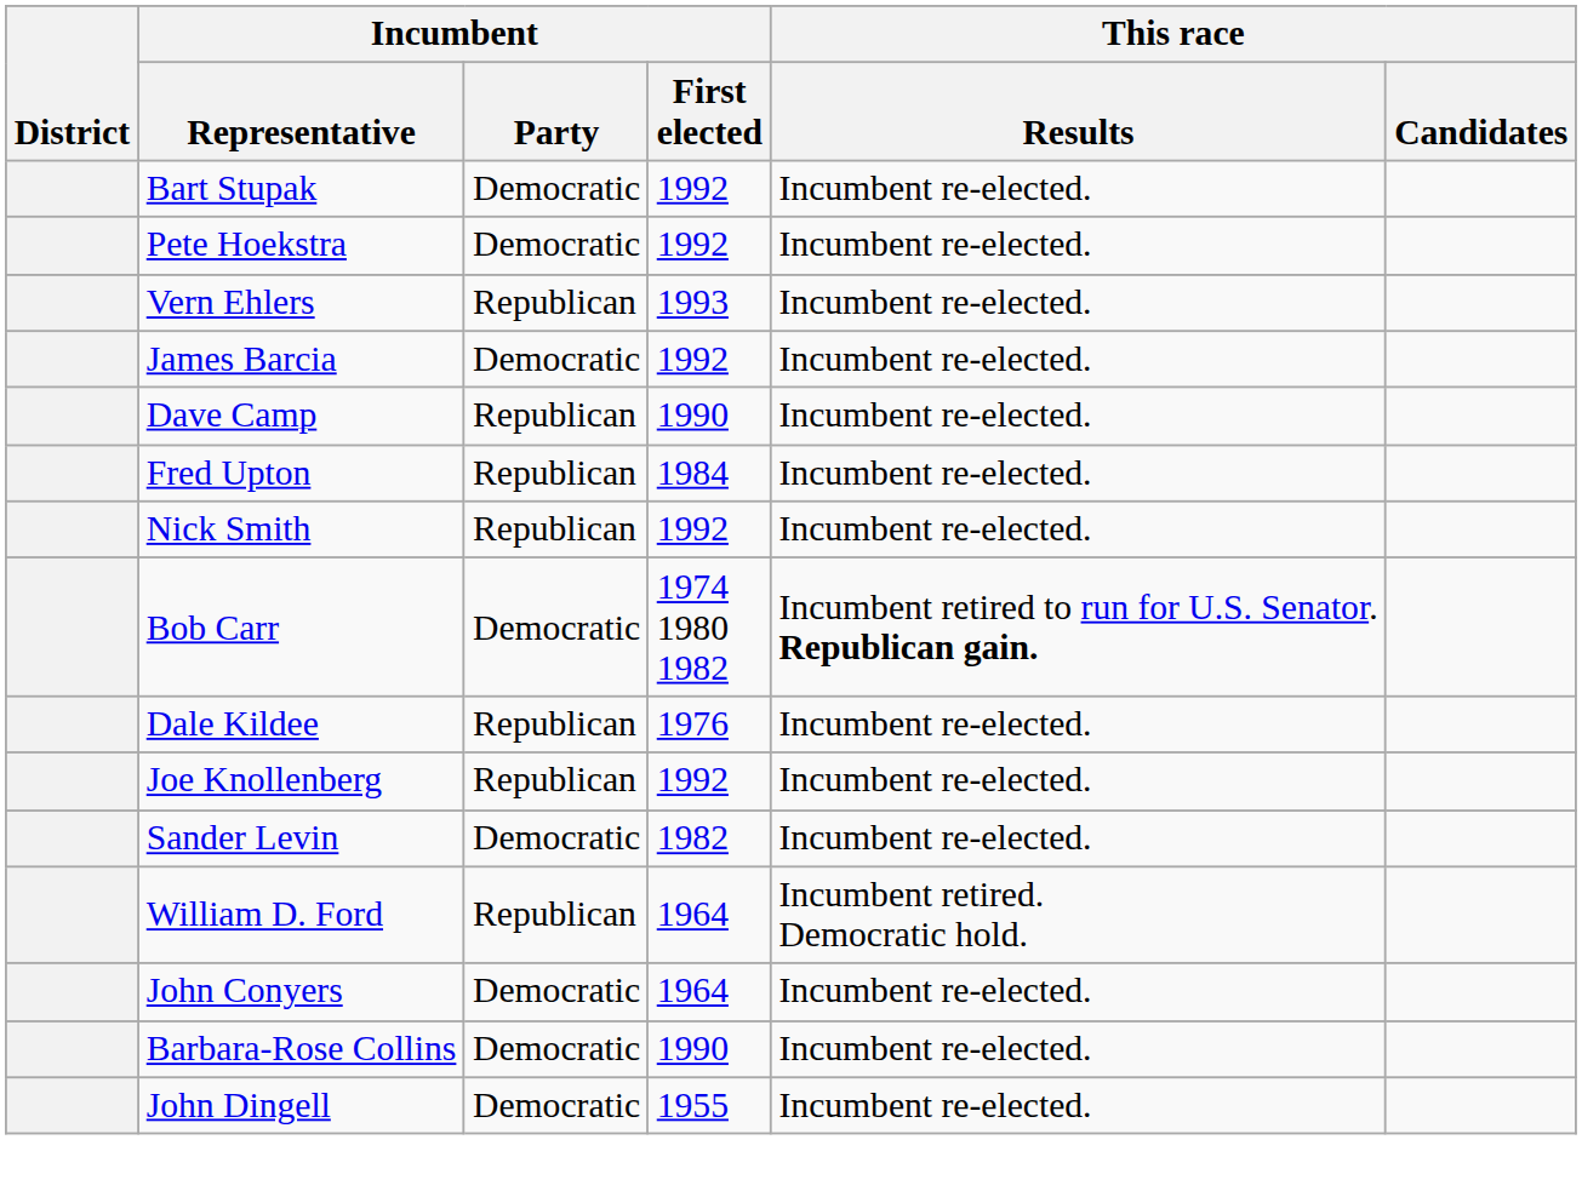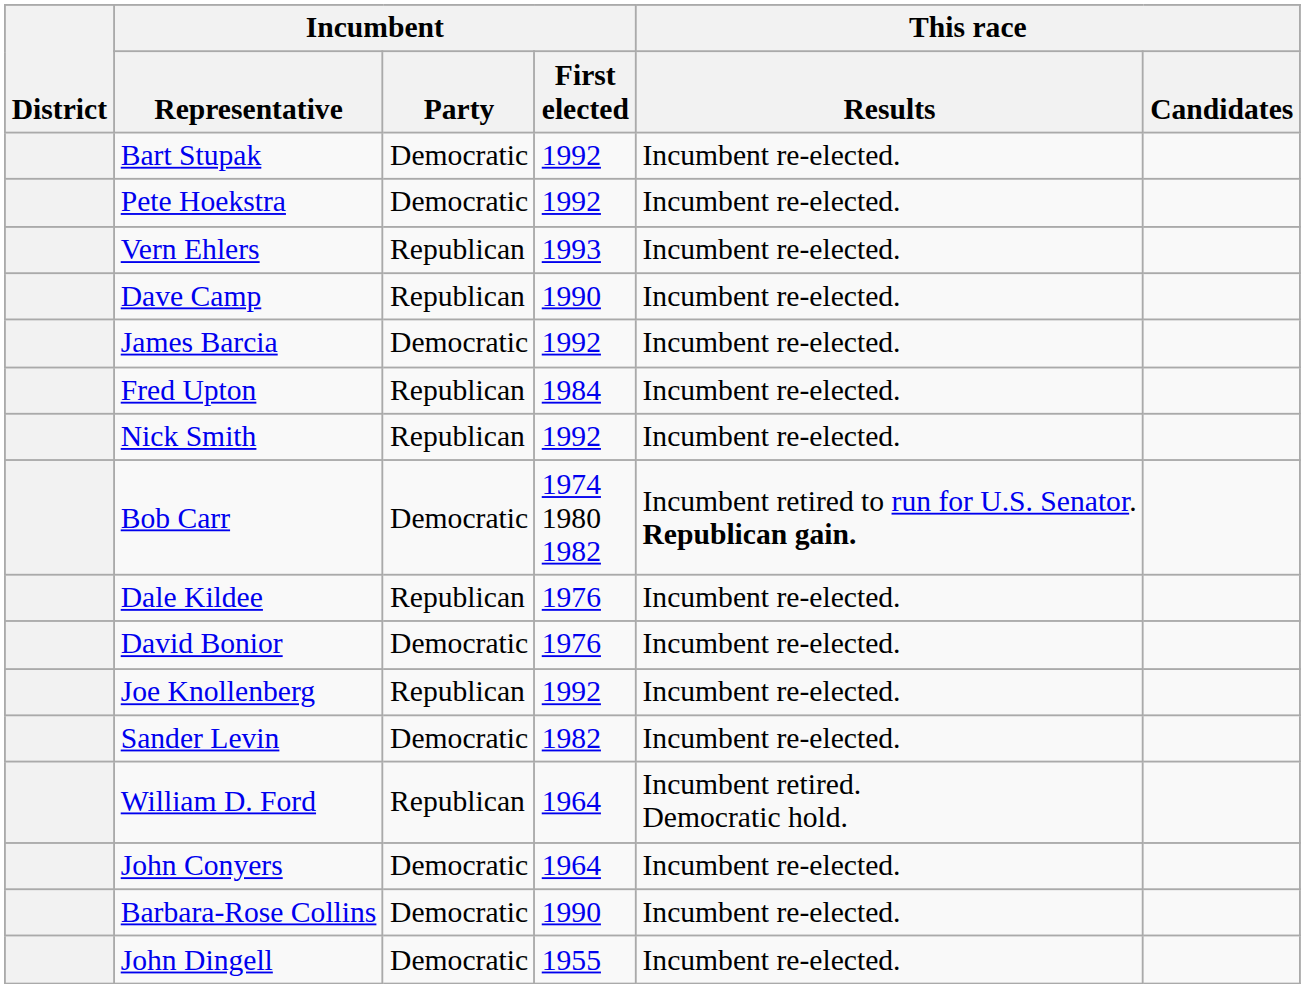rows swapped: Dave Camp <-> James Barcia
+ row: David Bonior | Democratic | 1976 | Incumbent re-elected.
